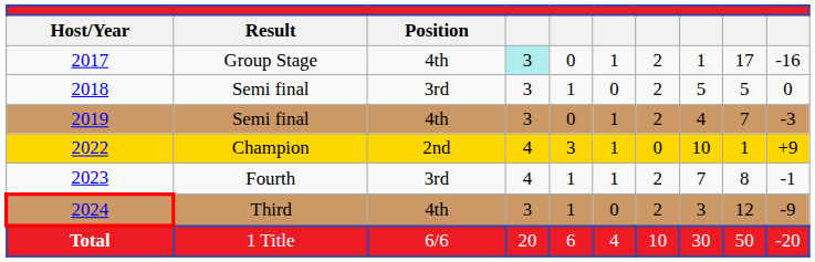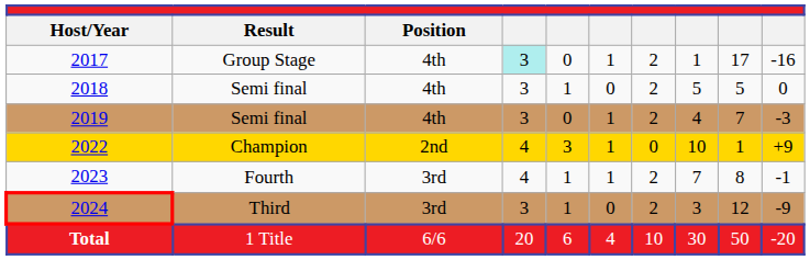2018 | Position: 3rd -> 4th
2024 | Position: 4th -> 3rd
